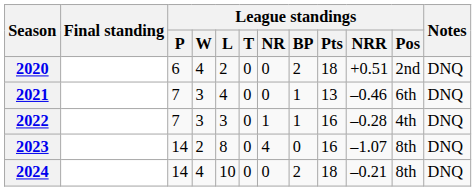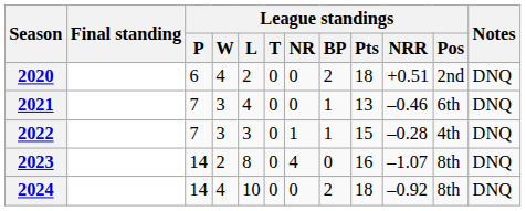2022 | League standings / Pts: 16 -> 15
2024 | League standings / NRR: –0.21 -> –0.92
